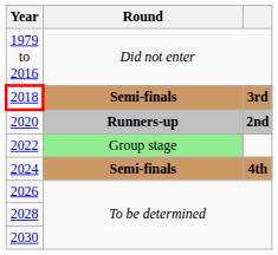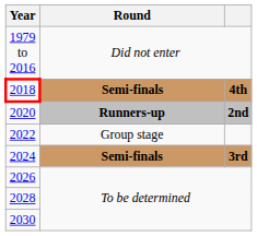2018 | column 3: 3rd -> 4th
2022 | Round: lightgreen background -> no background
2024 | column 3: 4th -> 3rd
